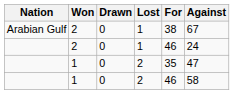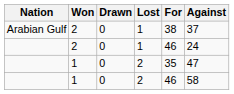Arabian Gulf | Against: 67 -> 37
